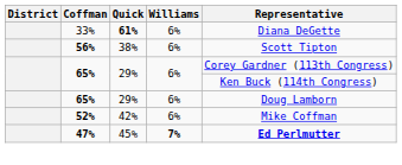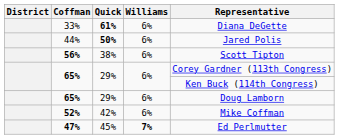+ row: 44% | 50% | 6% | Jared Polis
47% | Representative: bold -> normal
